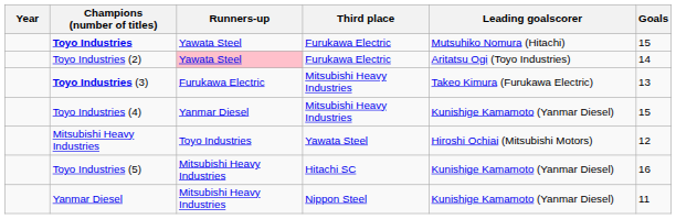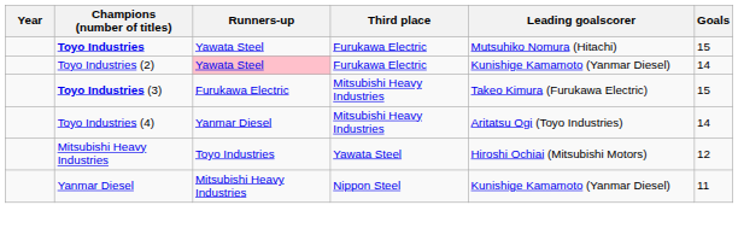Toyo Industries (2) | Leading goalscorer: Aritatsu Ogi (Toyo Industries) -> Kunishige Kamamoto (Yanmar Diesel)
Toyo Industries (3) | Goals: 13 -> 15
Toyo Industries (4) | Leading goalscorer: Kunishige Kamamoto (Yanmar Diesel) -> Aritatsu Ogi (Toyo Industries)
Toyo Industries (4) | Goals: 15 -> 14
- row: Toyo Industries (5) | Mitsubishi Heavy Industries | Hitachi SC | Kunishige Kamamoto (Yanmar Diesel) | 16
